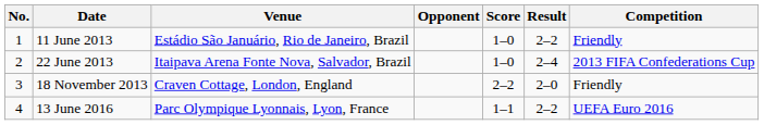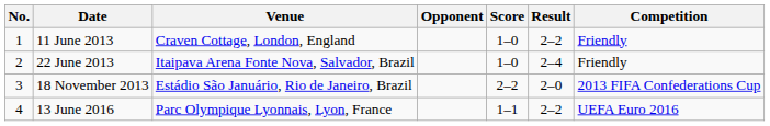11 June 2013 | Venue: Estádio São Januário, Rio de Janeiro, Brazil -> Craven Cottage, London, England
22 June 2013 | Competition: 2013 FIFA Confederations Cup -> Friendly
18 November 2013 | Venue: Craven Cottage, London, England -> Estádio São Januário, Rio de Janeiro, Brazil
18 November 2013 | Competition: Friendly -> 2013 FIFA Confederations Cup
